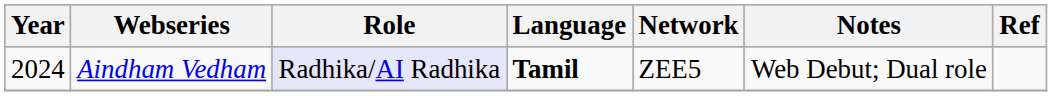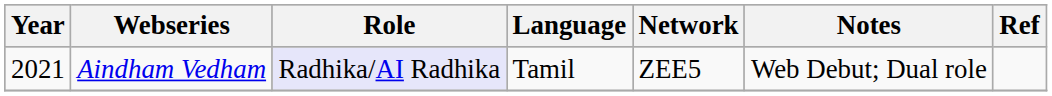Aindham Vedham | Year: 2024 -> 2021
Aindham Vedham | Language: bold -> normal
